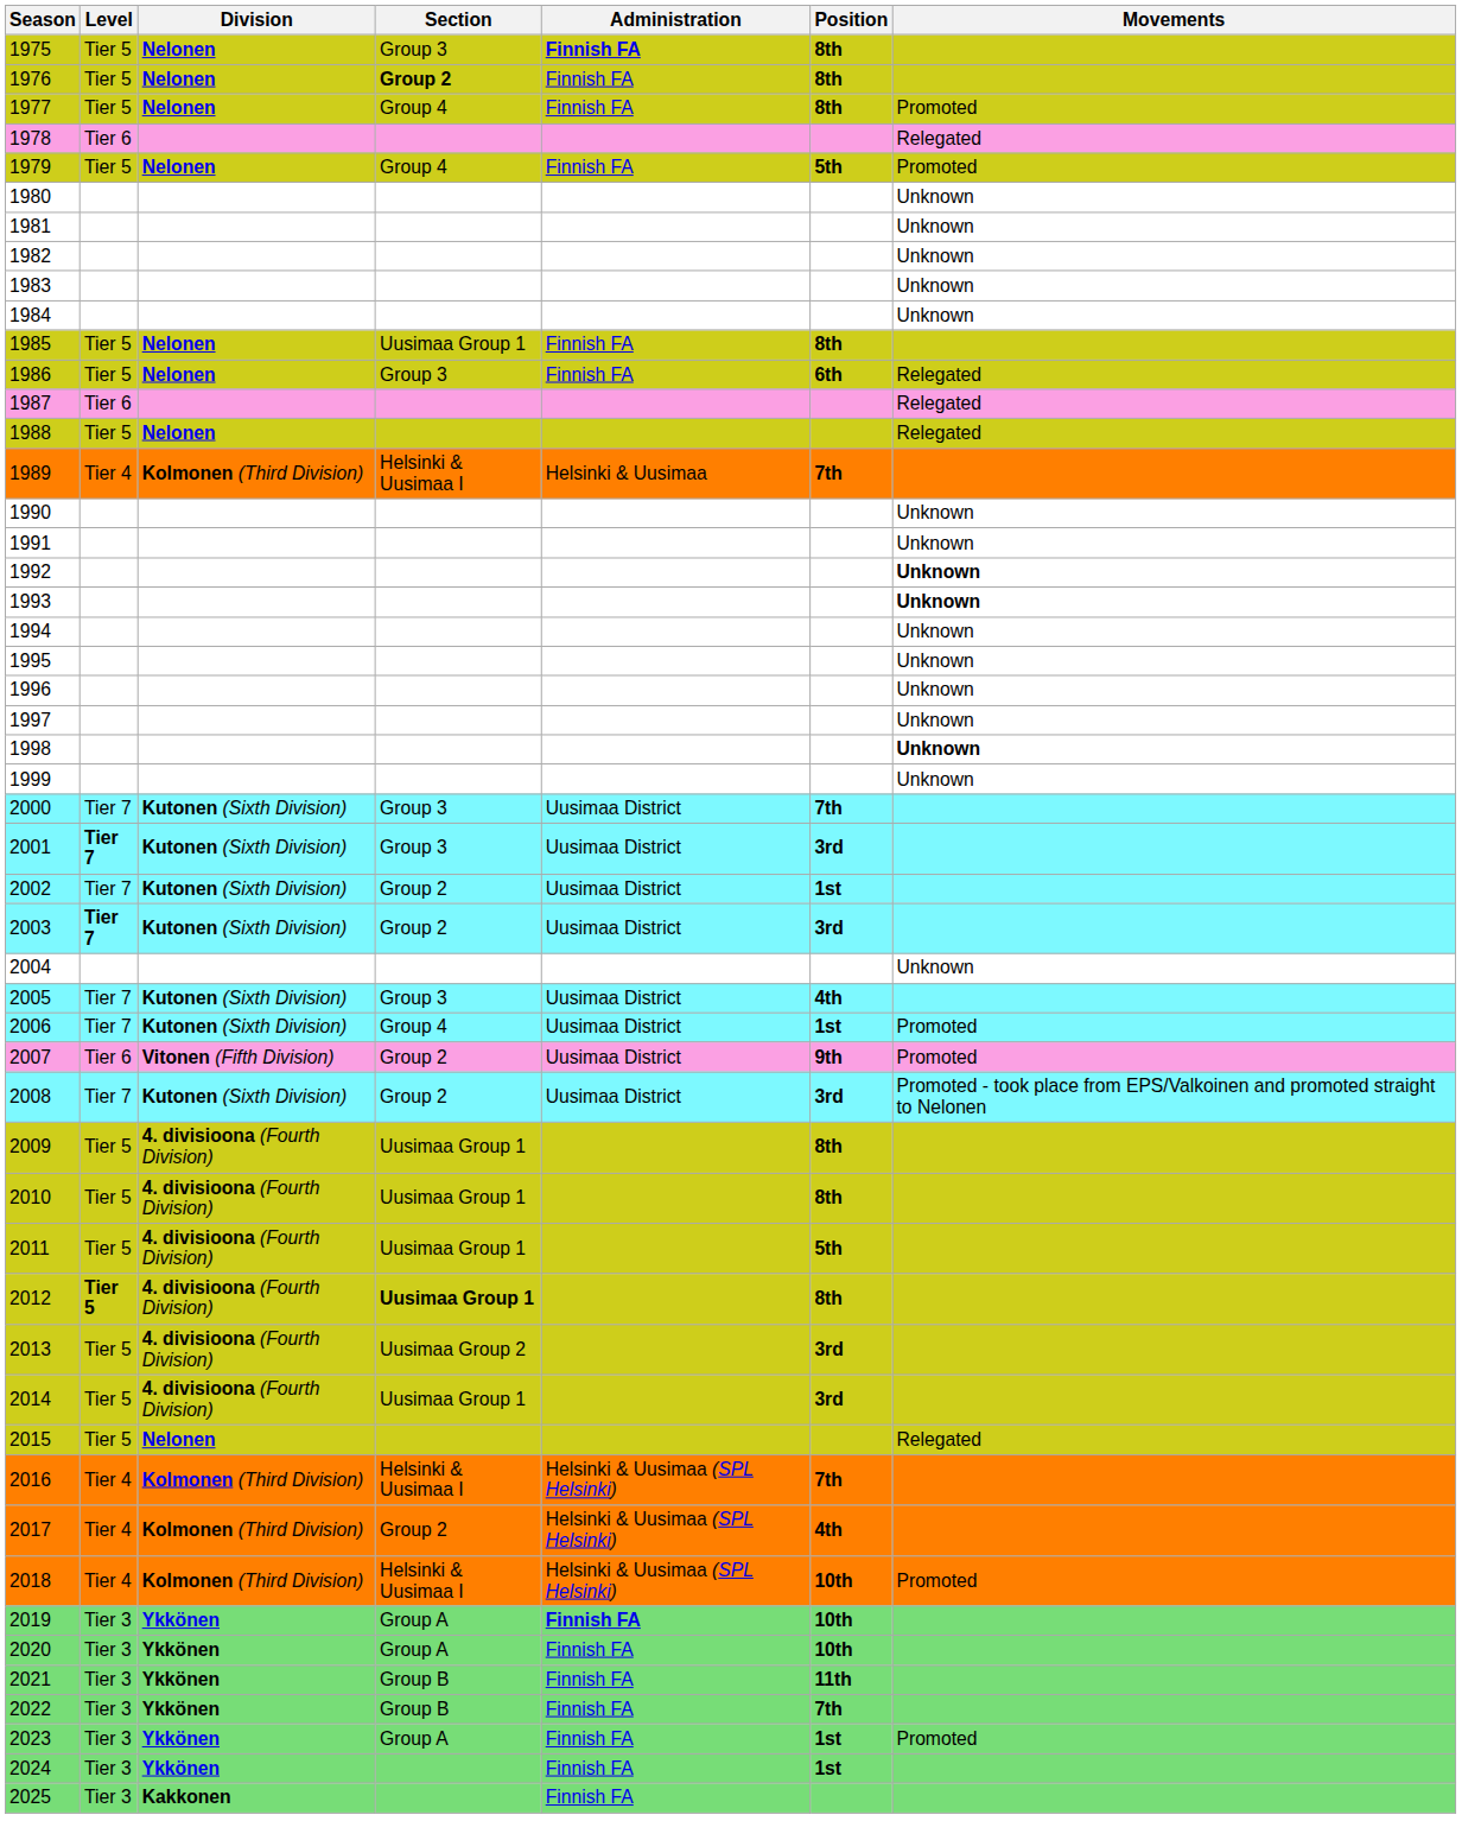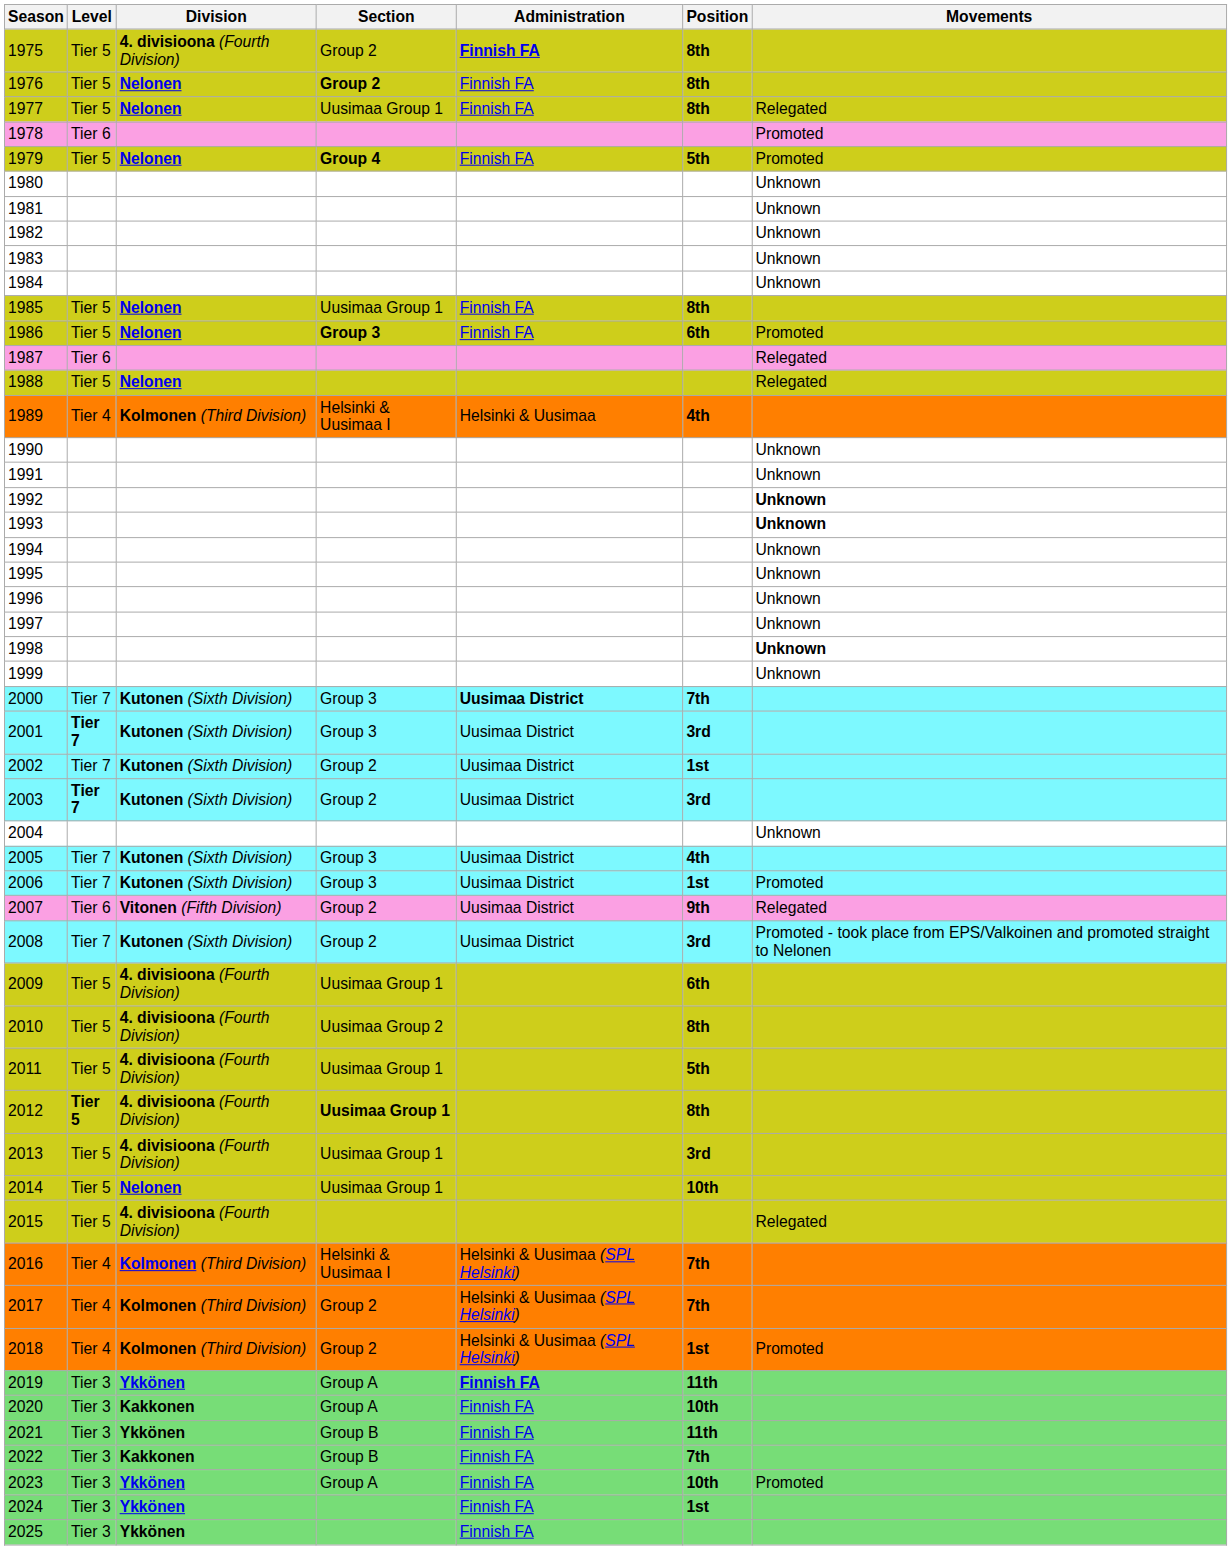1975 | Division: Nelonen -> 4. divisioona (Fourth Division)
1975 | Section: Group 3 -> Group 2
1977 | Section: Group 4 -> Uusimaa Group 1
1977 | Movements: Promoted -> Relegated
1978 | Movements: Relegated -> Promoted
1979 | Section: normal -> bold
1986 | Section: normal -> bold
1986 | Movements: Relegated -> Promoted
1989 | Position: 7th -> 4th
2000 | Administration: normal -> bold
2006 | Section: Group 4 -> Group 3
2007 | Movements: Promoted -> Relegated
2009 | Position: 8th -> 6th
2010 | Section: Uusimaa Group 1 -> Uusimaa Group 2
2013 | Section: Uusimaa Group 2 -> Uusimaa Group 1
2014 | Division: 4. divisioona (Fourth Division) -> Nelonen
2014 | Position: 3rd -> 10th
2015 | Division: Nelonen -> 4. divisioona (Fourth Division)
2017 | Position: 4th -> 7th
2018 | Section: Helsinki & Uusimaa I -> Group 2
2018 | Position: 10th -> 1st
2019 | Position: 10th -> 11th
2020 | Division: Ykkönen -> Kakkonen
2022 | Division: Ykkönen -> Kakkonen
2023 | Position: 1st -> 10th
2025 | Division: Kakkonen -> Ykkönen
